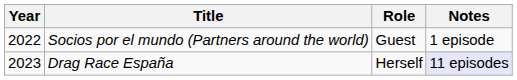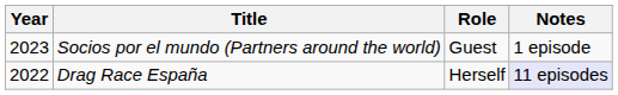Socios por el mundo (Partners around the world) | Year: 2022 -> 2023
Drag Race España | Year: 2023 -> 2022
